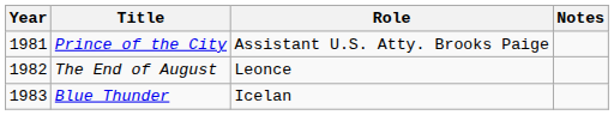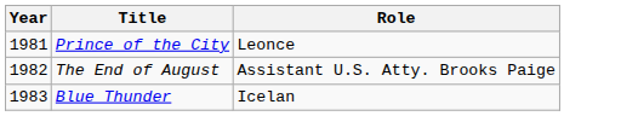- column: Notes
Prince of the City | Role: Assistant U.S. Atty. Brooks Paige -> Leonce
The End of August | Role: Leonce -> Assistant U.S. Atty. Brooks Paige
